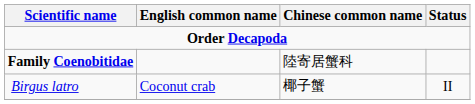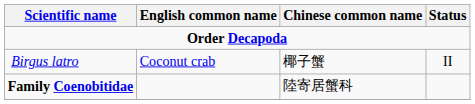rows swapped: Family Coenobitidae <-> Birgus latro
